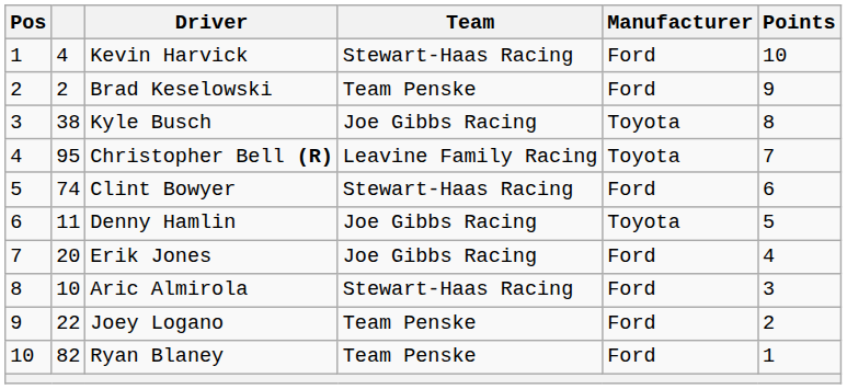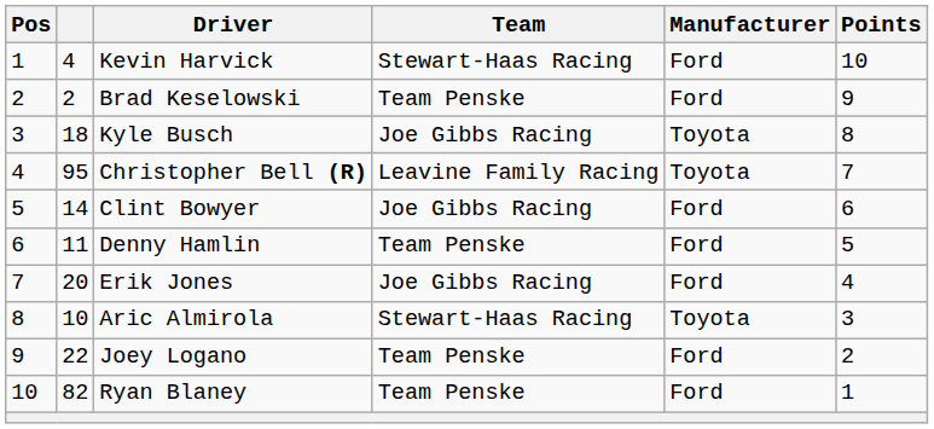Kyle Busch | column 2: 38 -> 18
Clint Bowyer | column 2: 74 -> 14
Clint Bowyer | Team: Stewart-Haas Racing -> Joe Gibbs Racing
Denny Hamlin | Team: Joe Gibbs Racing -> Team Penske
Denny Hamlin | Manufacturer: Toyota -> Ford
Aric Almirola | Manufacturer: Ford -> Toyota
